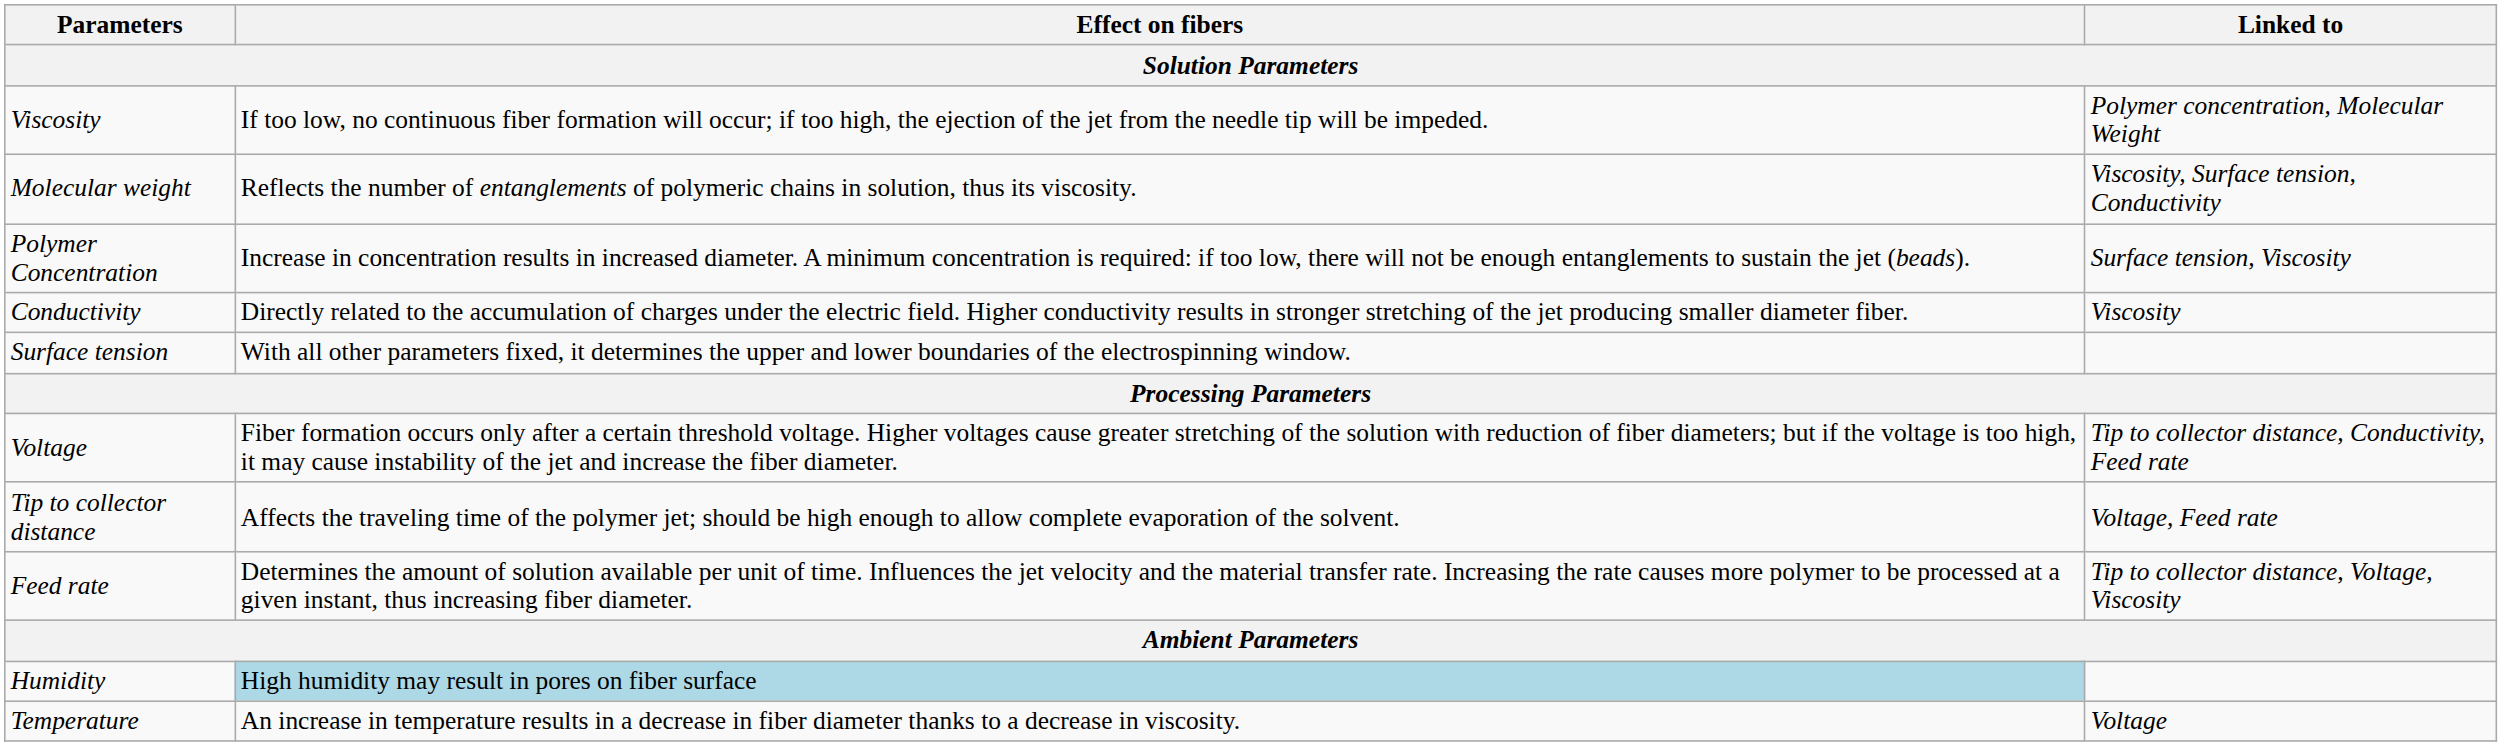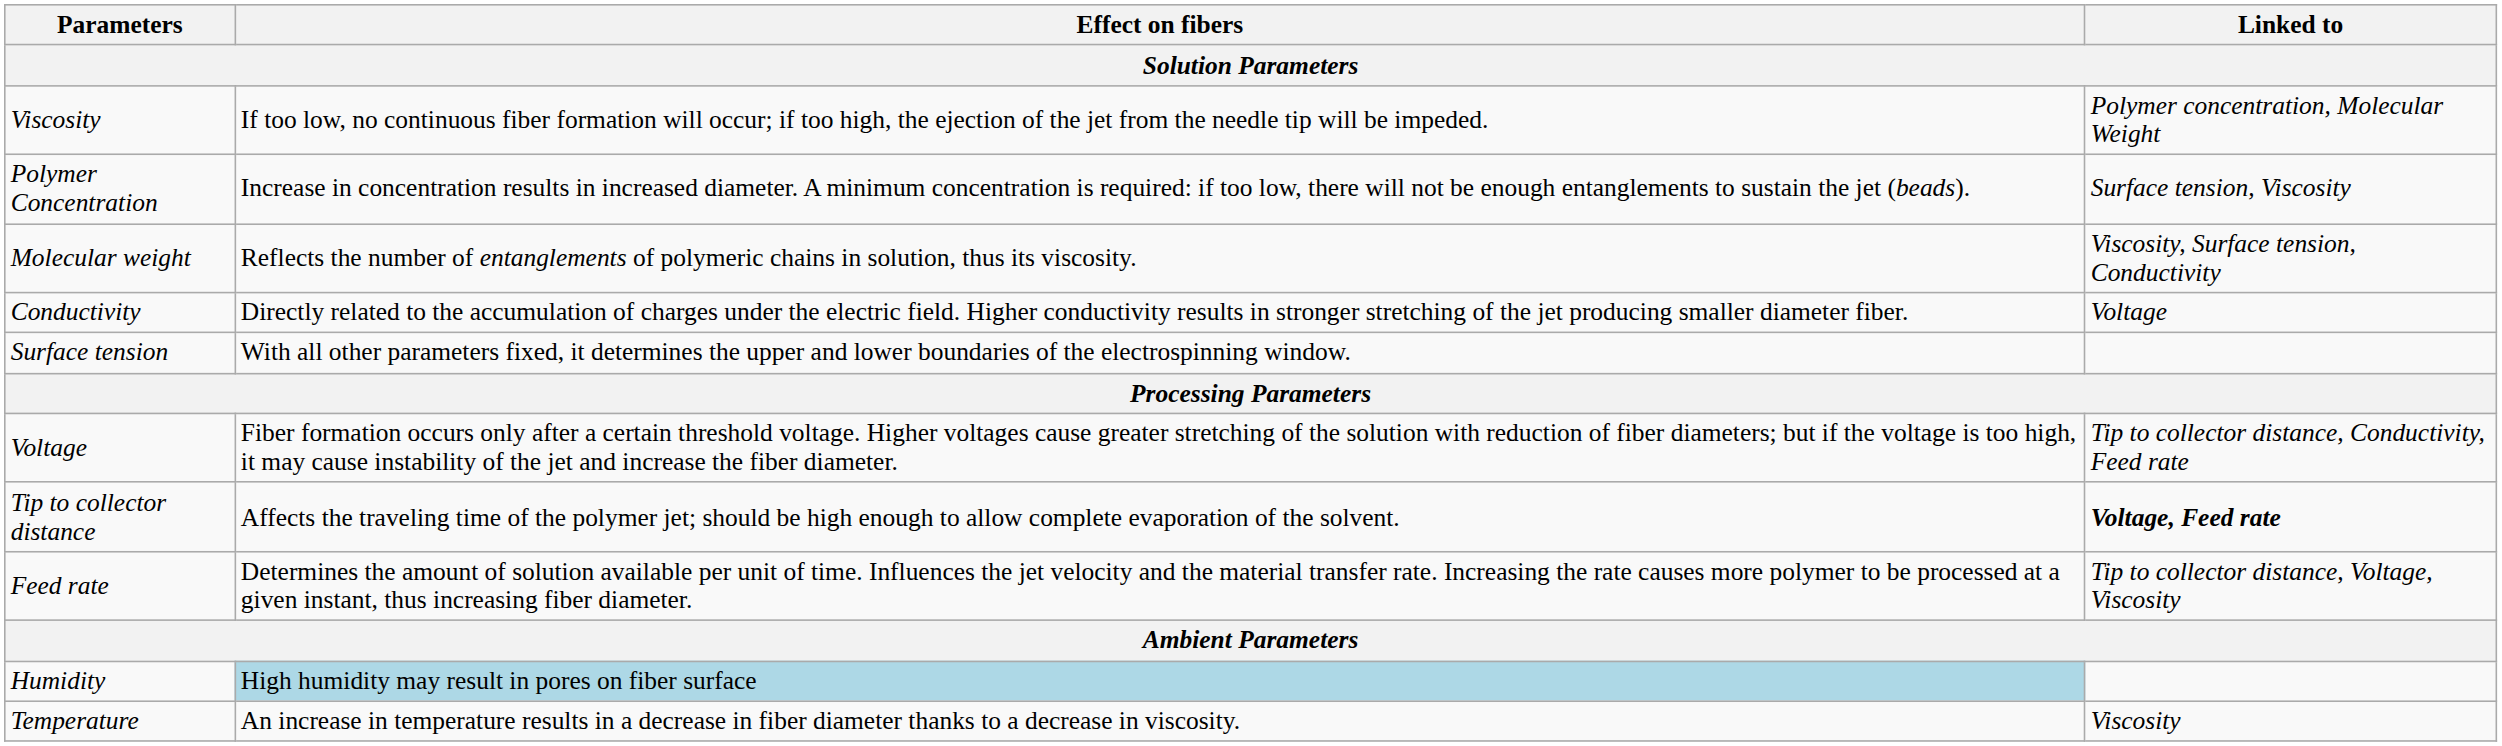rows swapped: Polymer Concentration <-> Molecular weight
Conductivity | Linked to: Viscosity -> Voltage
Tip to collector distance | Linked to: normal -> bold
Temperature | Linked to: Voltage -> Viscosity
